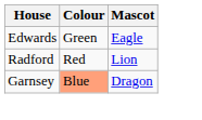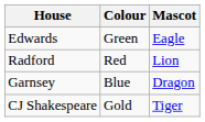Garnsey | Colour: lightsalmon background -> no background
+ row: CJ Shakespeare | Gold | Tiger
